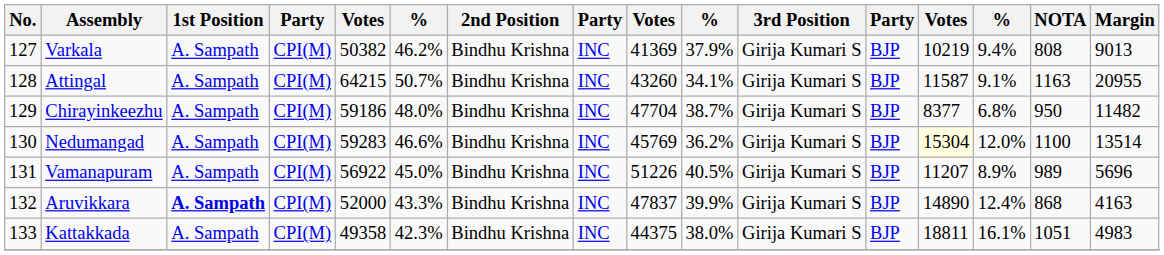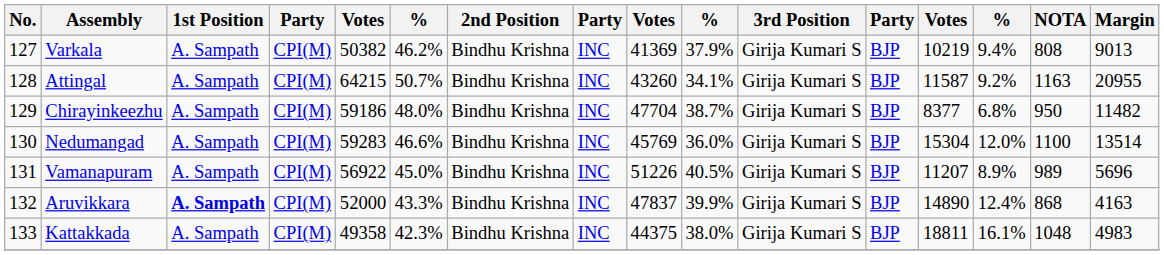Attingal | column 14: 9.1% -> 9.2%
Nedumangad | column 10: 36.2% -> 36.0%
Nedumangad | column 13: lightyellow background -> no background
Kattakkada | NOTA: 1051 -> 1048
